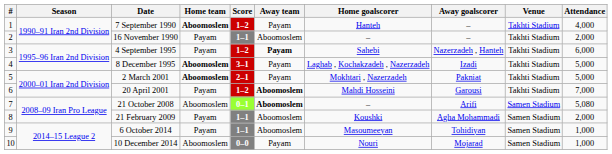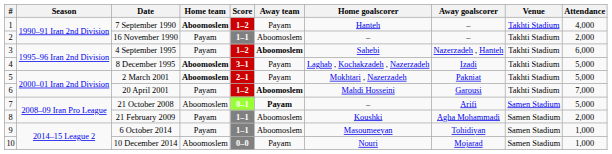4 September 1995 | Away team: Payam -> Aboomoslem
21 October 2008 | Away team: Aboomoslem -> Payam
21 October 2008 | Attendance: 5,080 -> 5,000
